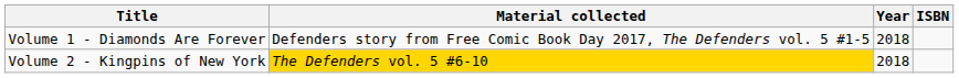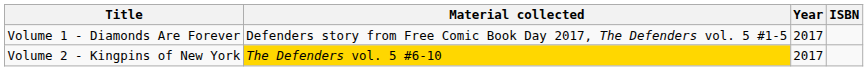Volume 1 - Diamonds Are Forever | Year: 2018 -> 2017
Volume 2 - Kingpins of New York | Year: 2018 -> 2017
